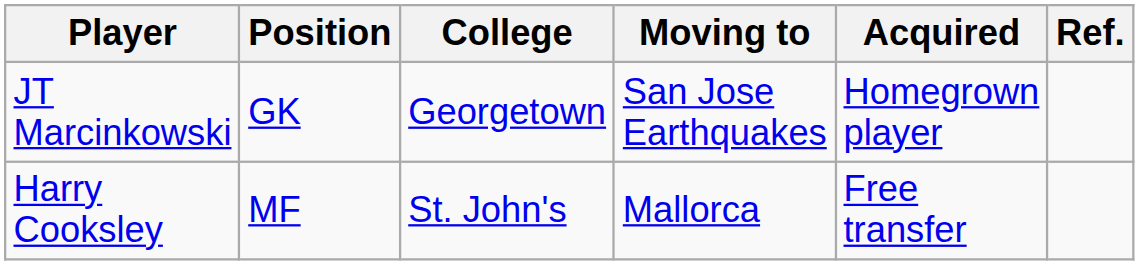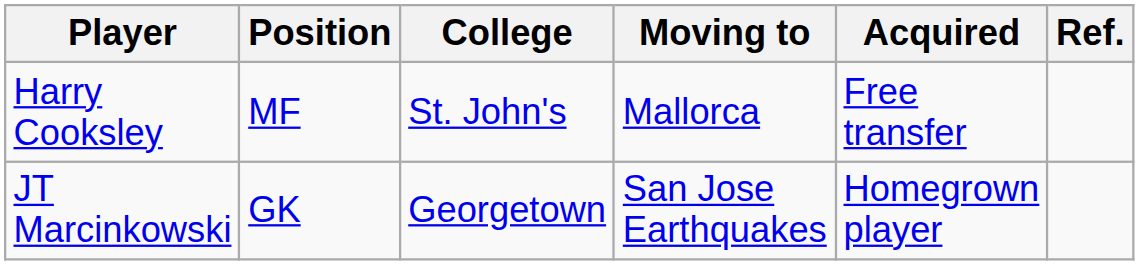rows swapped: Harry Cooksley <-> JT Marcinkowski
